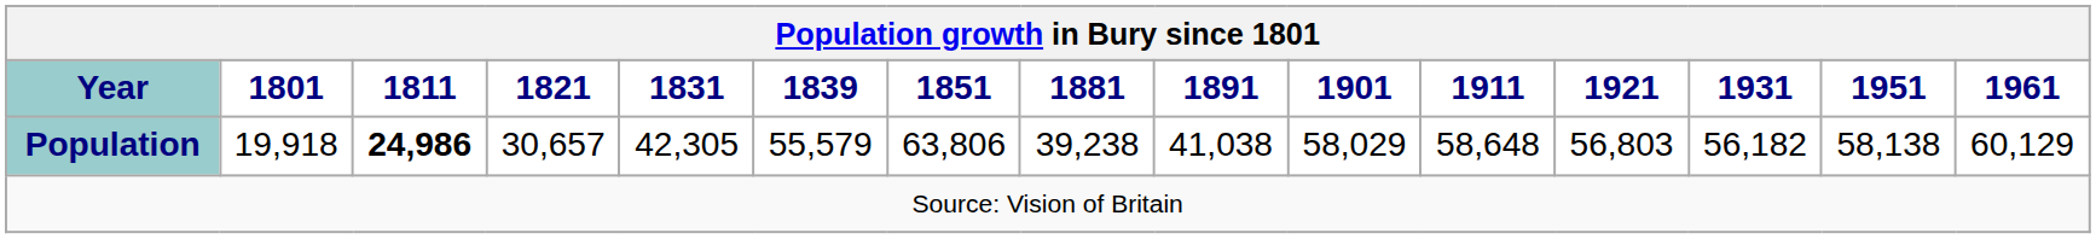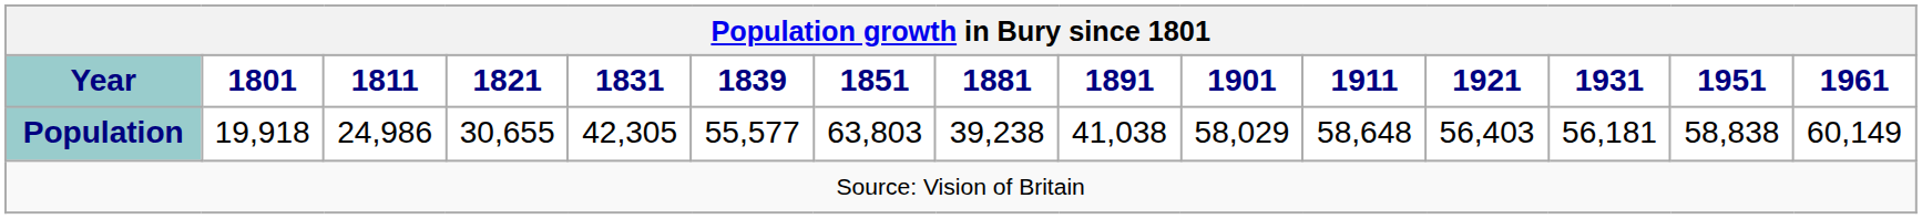Population | 1811: bold -> normal
Population | 1821: 30,657 -> 30,655
Population | 1839: 55,579 -> 55,577
Population | 1851: 63,806 -> 63,803
Population | 1921: 56,803 -> 56,403
Population | 1931: 56,182 -> 56,181
Population | 1951: 58,138 -> 58,838
Population | 1961: 60,129 -> 60,149
